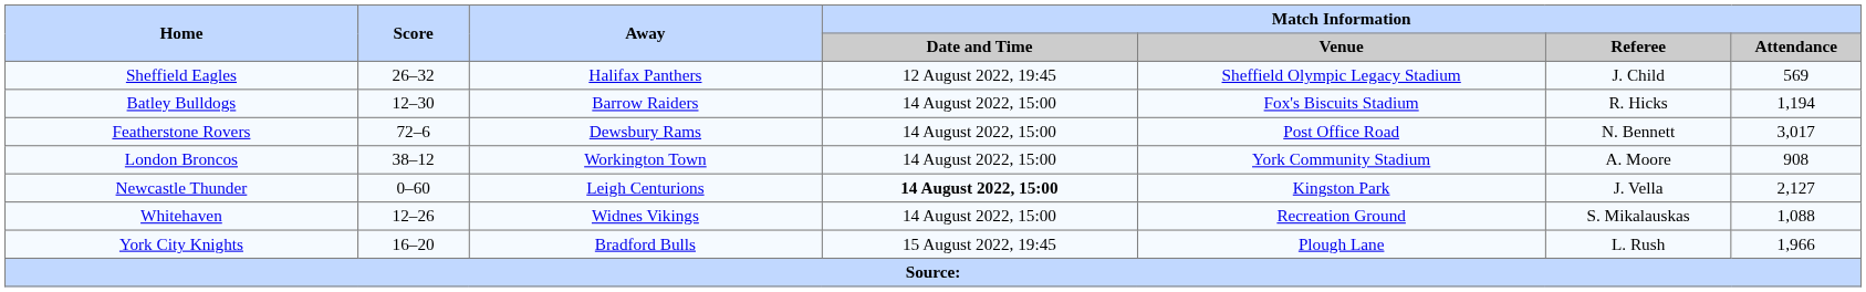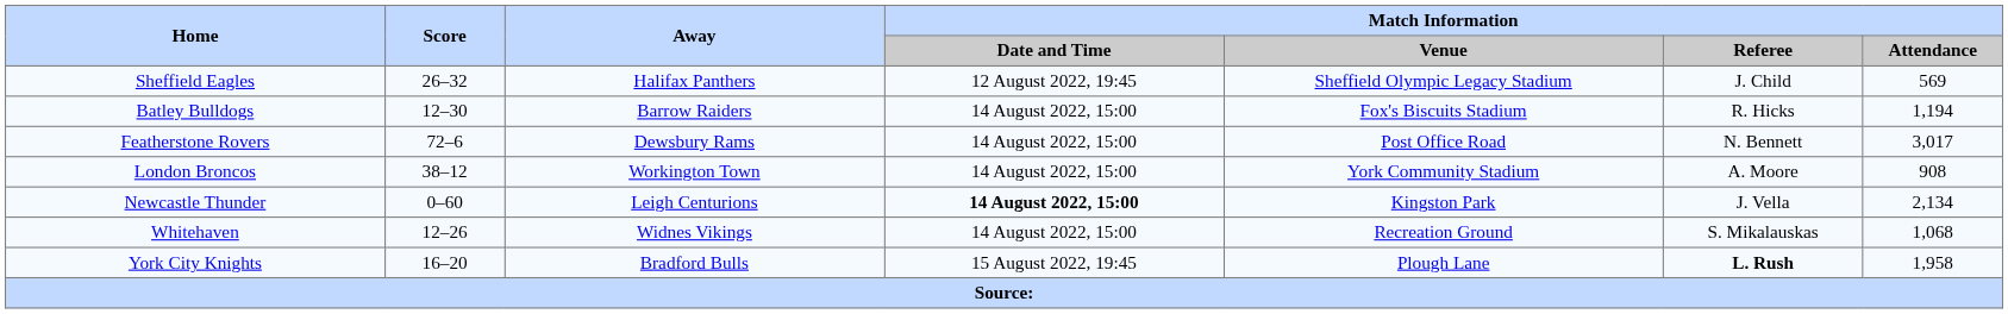Newcastle Thunder | Match Information / Attendance: 2,127 -> 2,134
Whitehaven | Match Information / Attendance: 1,088 -> 1,068
York City Knights | Match Information / Referee: normal -> bold
York City Knights | Match Information / Attendance: 1,966 -> 1,958
